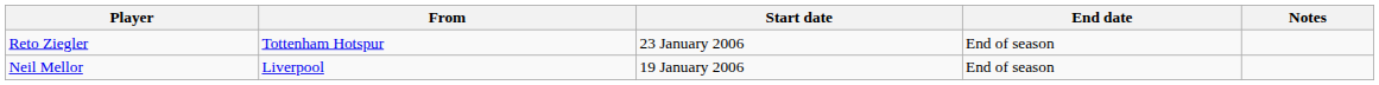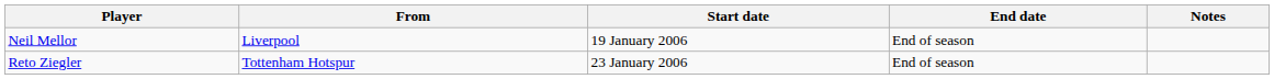rows swapped: Neil Mellor <-> Reto Ziegler
